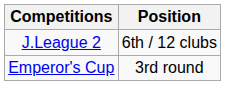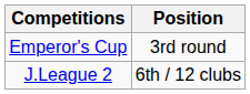rows swapped: J.League 2 <-> Emperor's Cup
